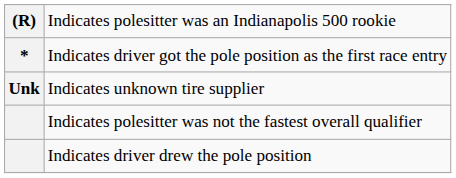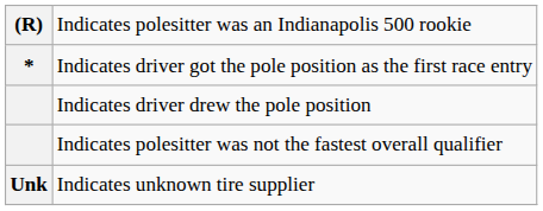rows swapped: Indicates driver drew the pole position <-> Indicates unknown tire supplier
